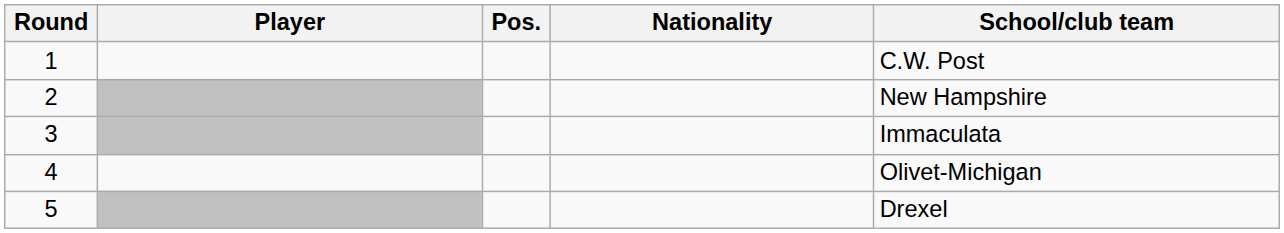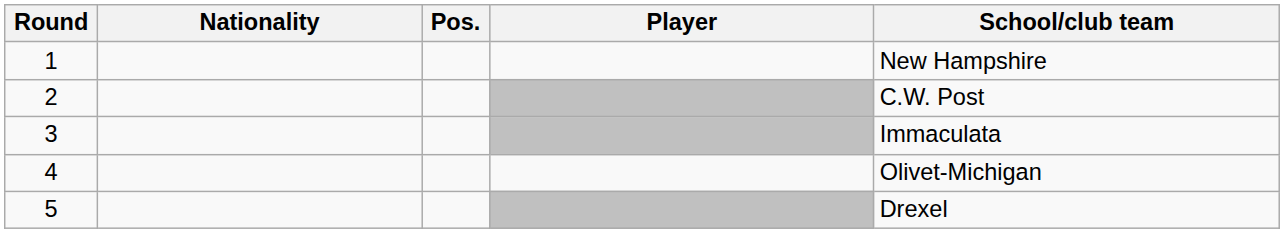columns swapped: Player <-> Nationality
1 | School/club team: C.W. Post -> New Hampshire
2 | School/club team: New Hampshire -> C.W. Post
